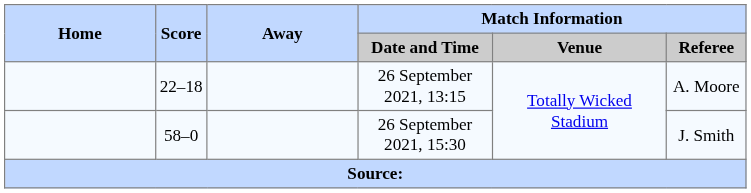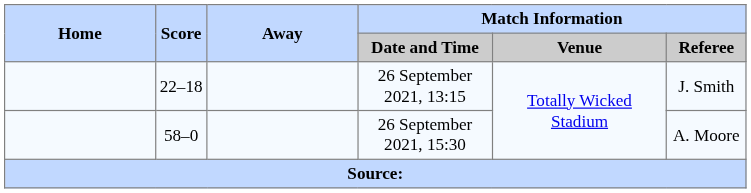26 September 2021, 13:15 | Match Information / Referee: A. Moore -> J. Smith
26 September 2021, 15:30 | Match Information / Referee: J. Smith -> A. Moore
